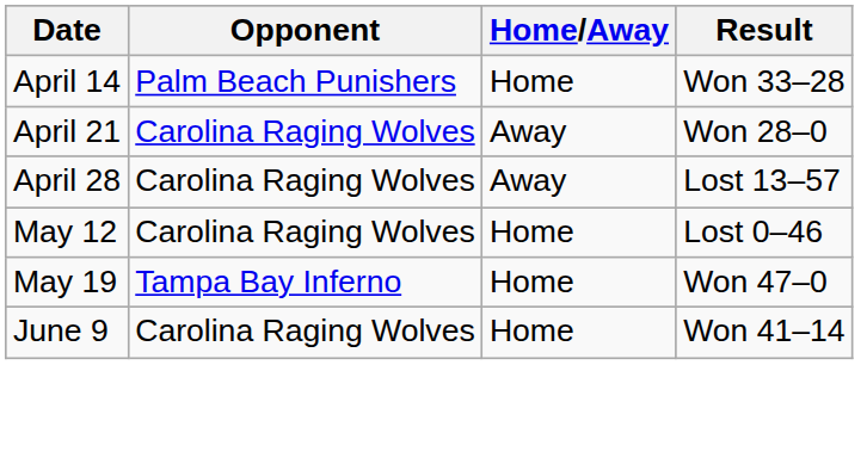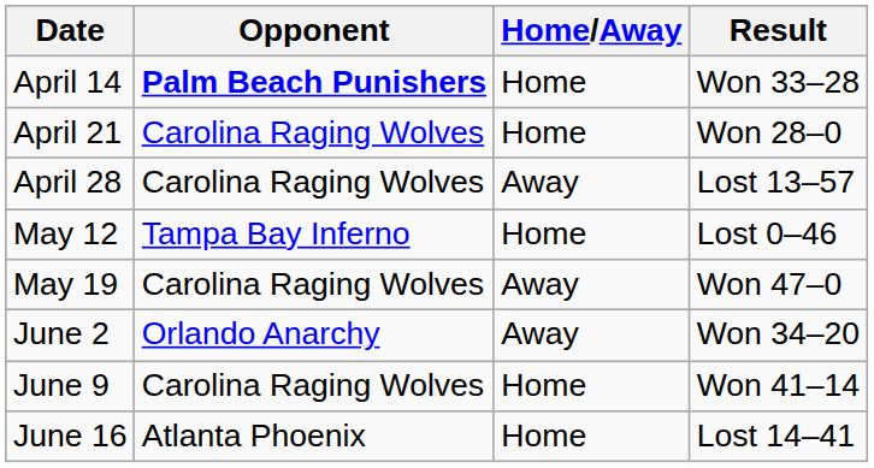April 14 | Opponent: normal -> bold
April 21 | Home/Away: Away -> Home
May 12 | Opponent: Carolina Raging Wolves -> Tampa Bay Inferno
May 19 | Opponent: Tampa Bay Inferno -> Carolina Raging Wolves
May 19 | Home/Away: Home -> Away
+ row: June 2 | Orlando Anarchy | Away | Won 34–20
+ row: June 16 | Atlanta Phoenix | Home | Lost 14–41
